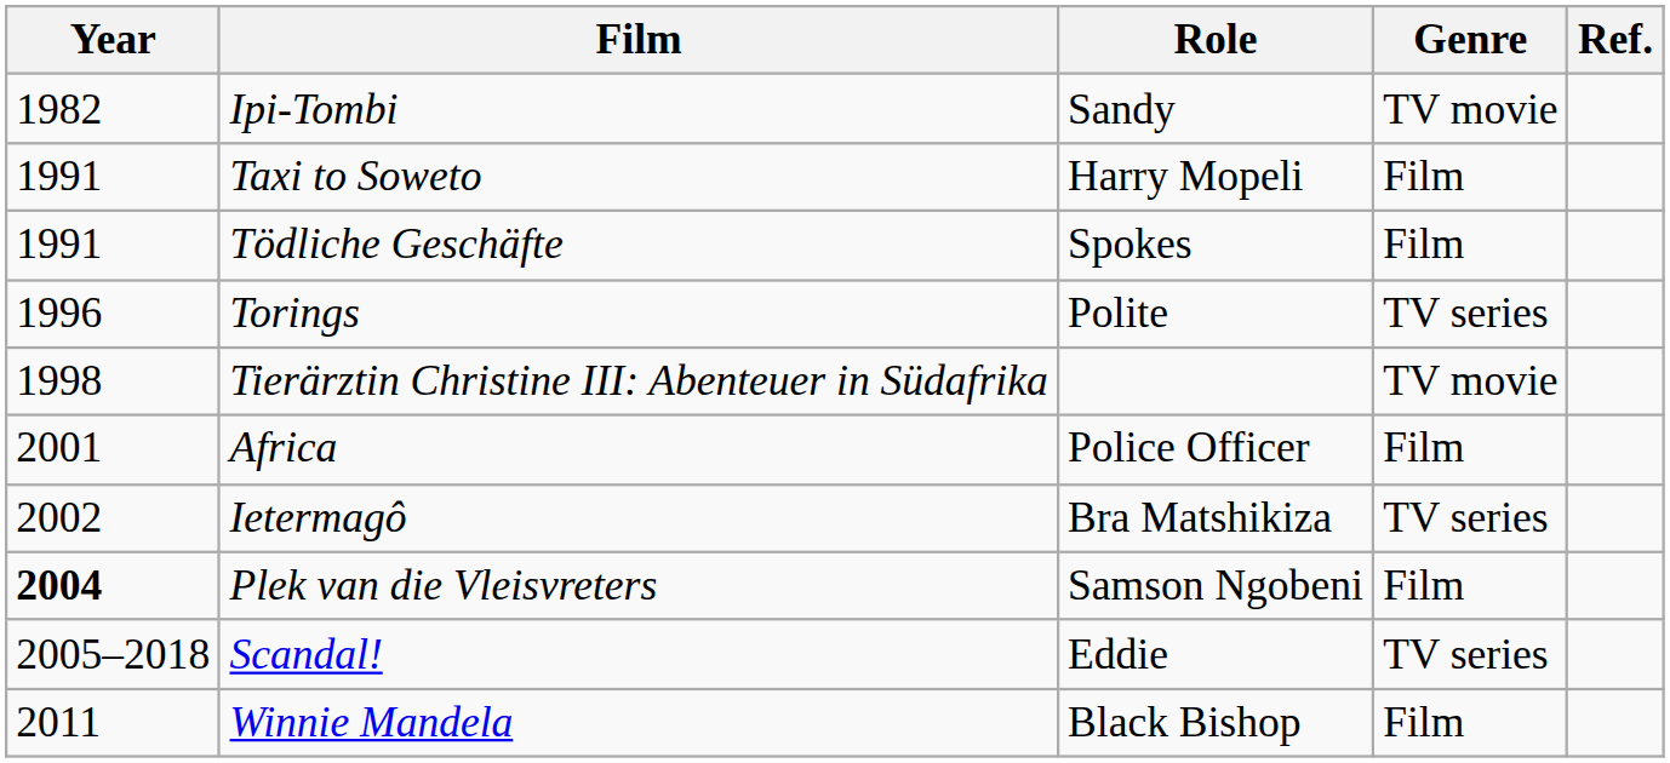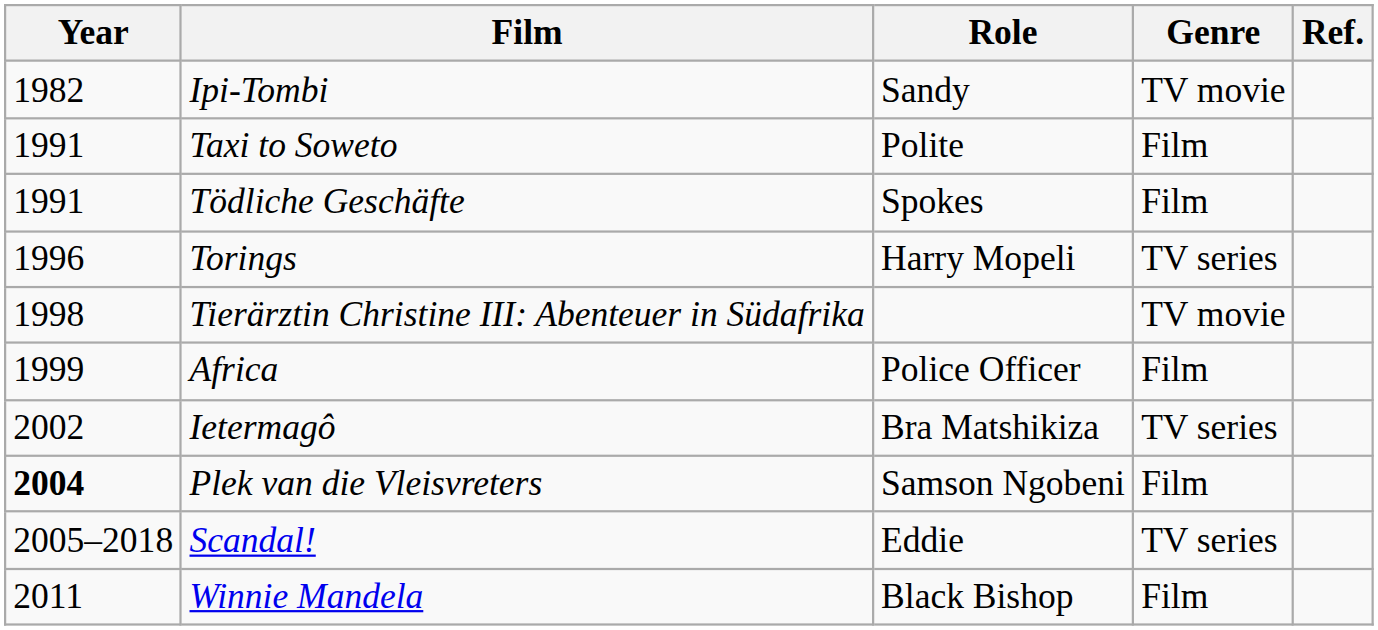Taxi to Soweto | Role: Harry Mopeli -> Polite
Torings | Role: Polite -> Harry Mopeli
Africa | Year: 2001 -> 1999
